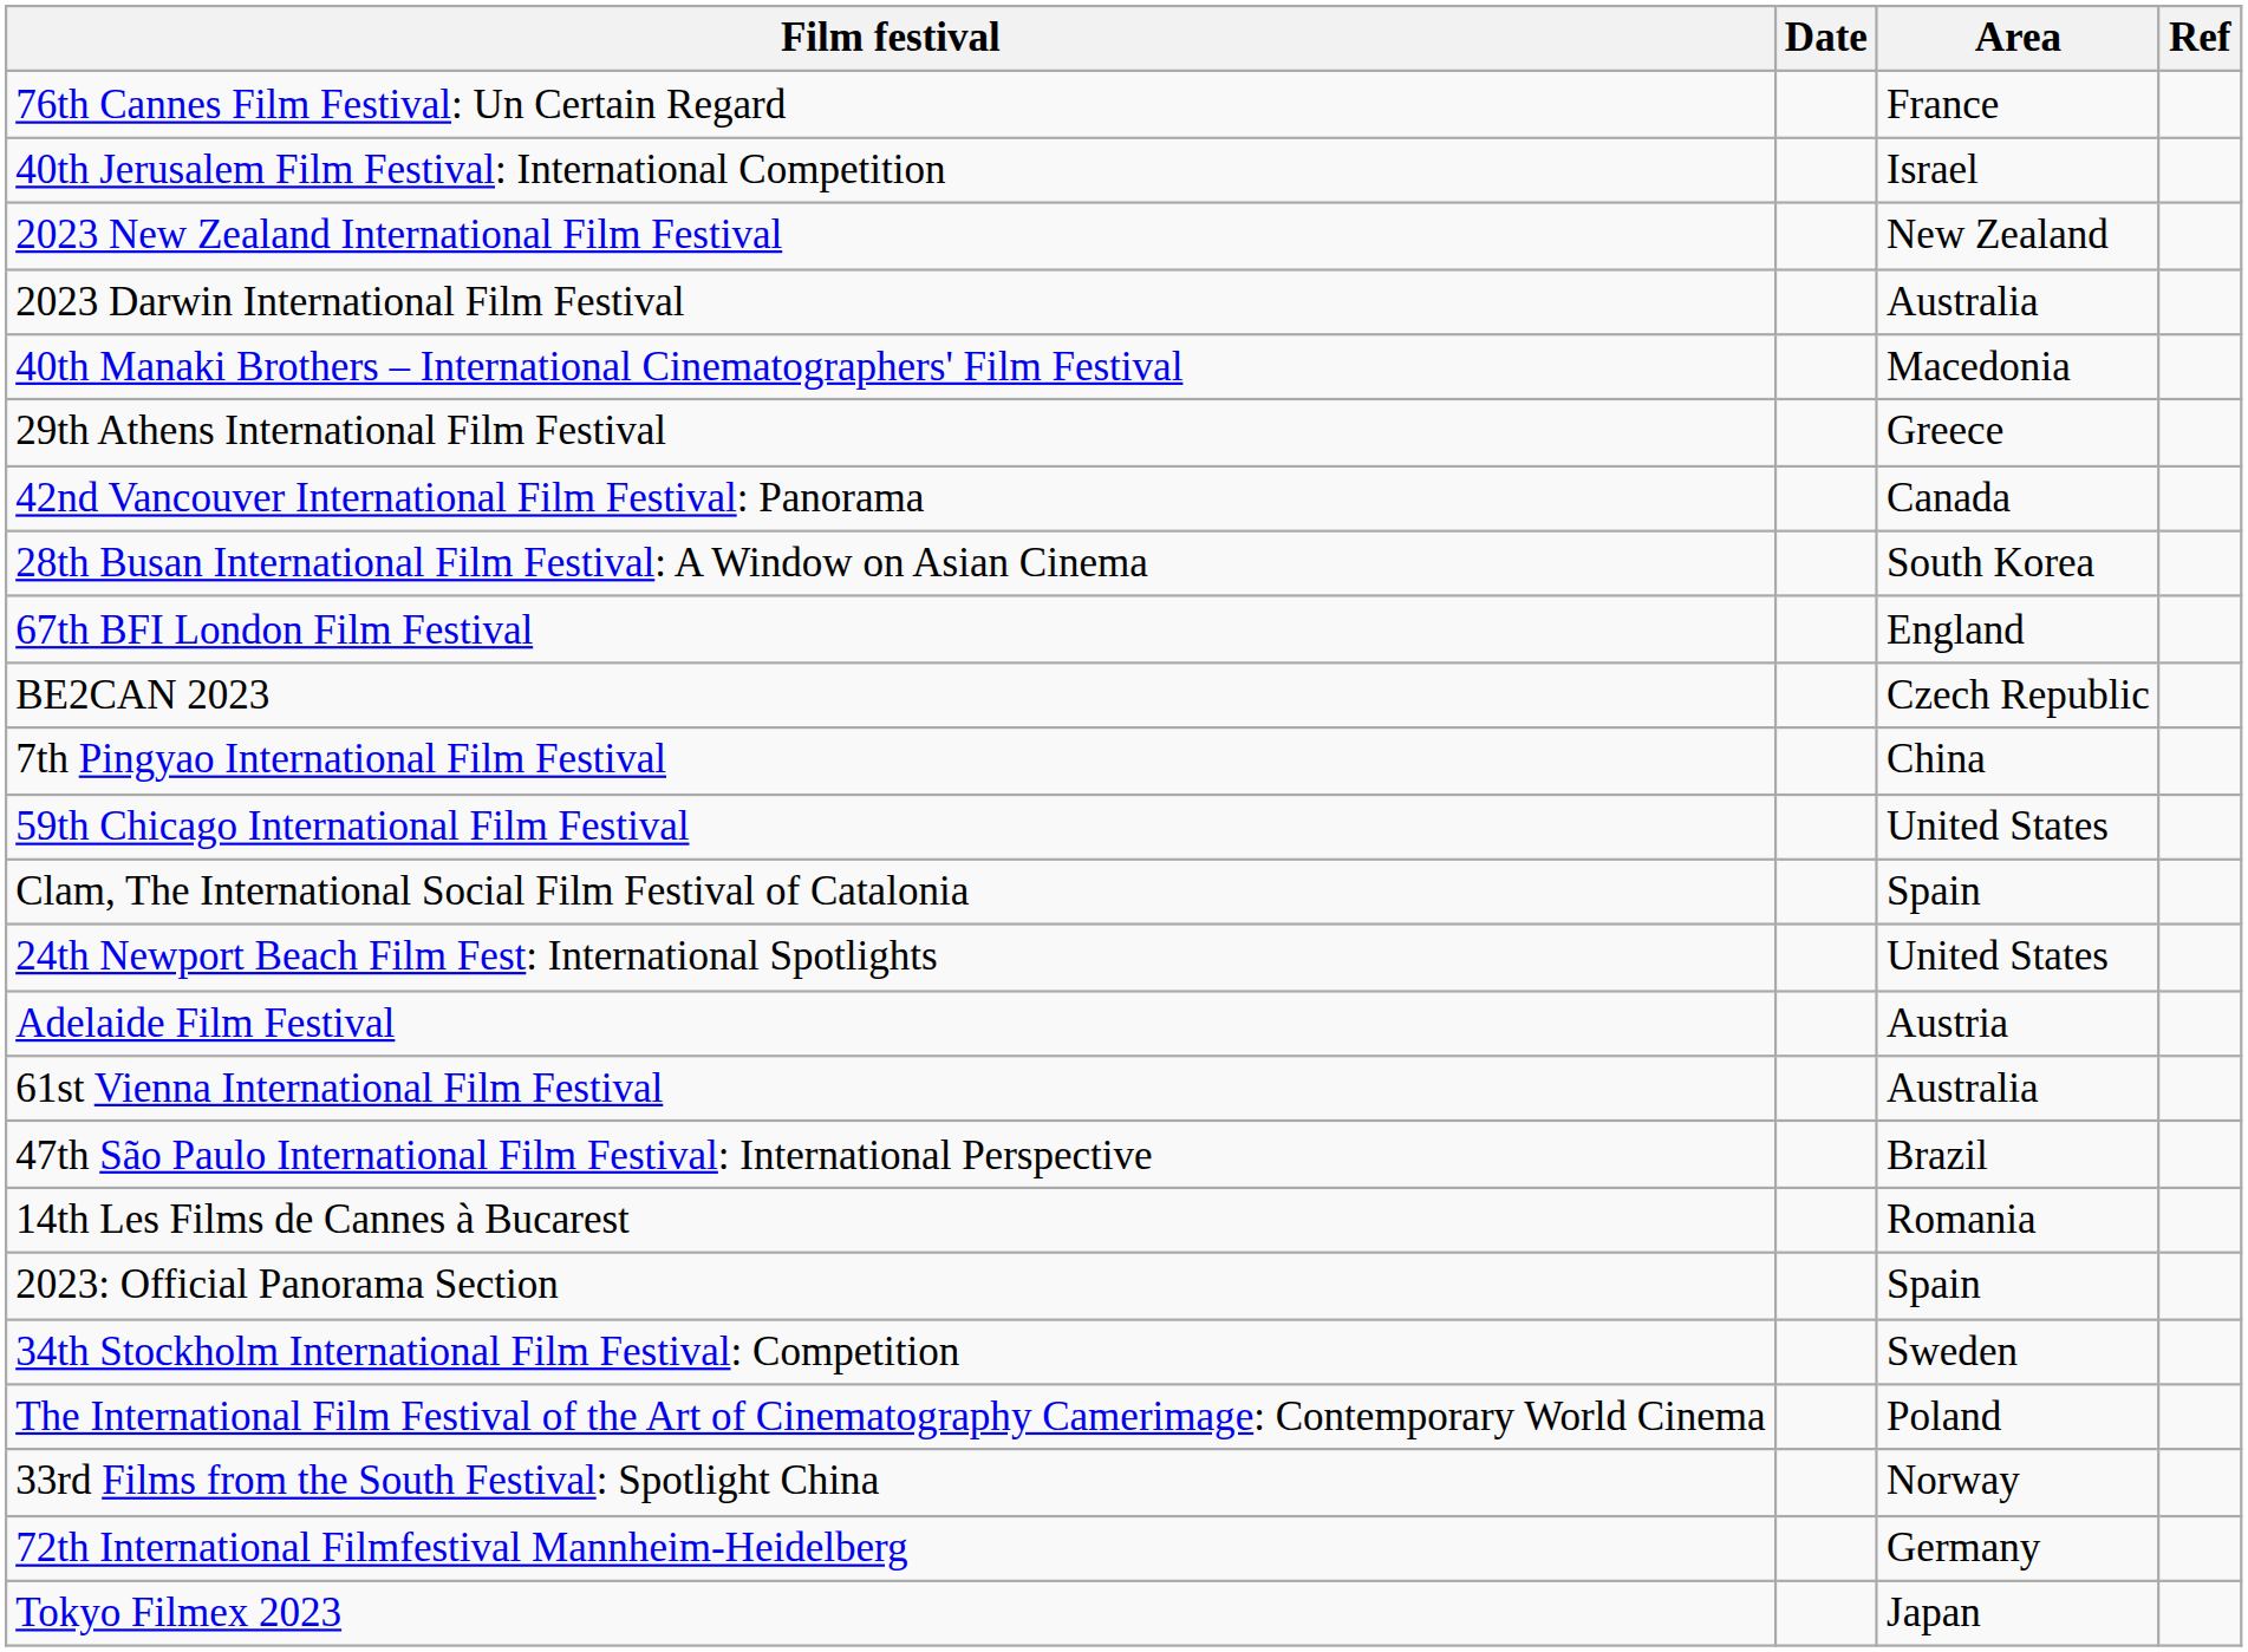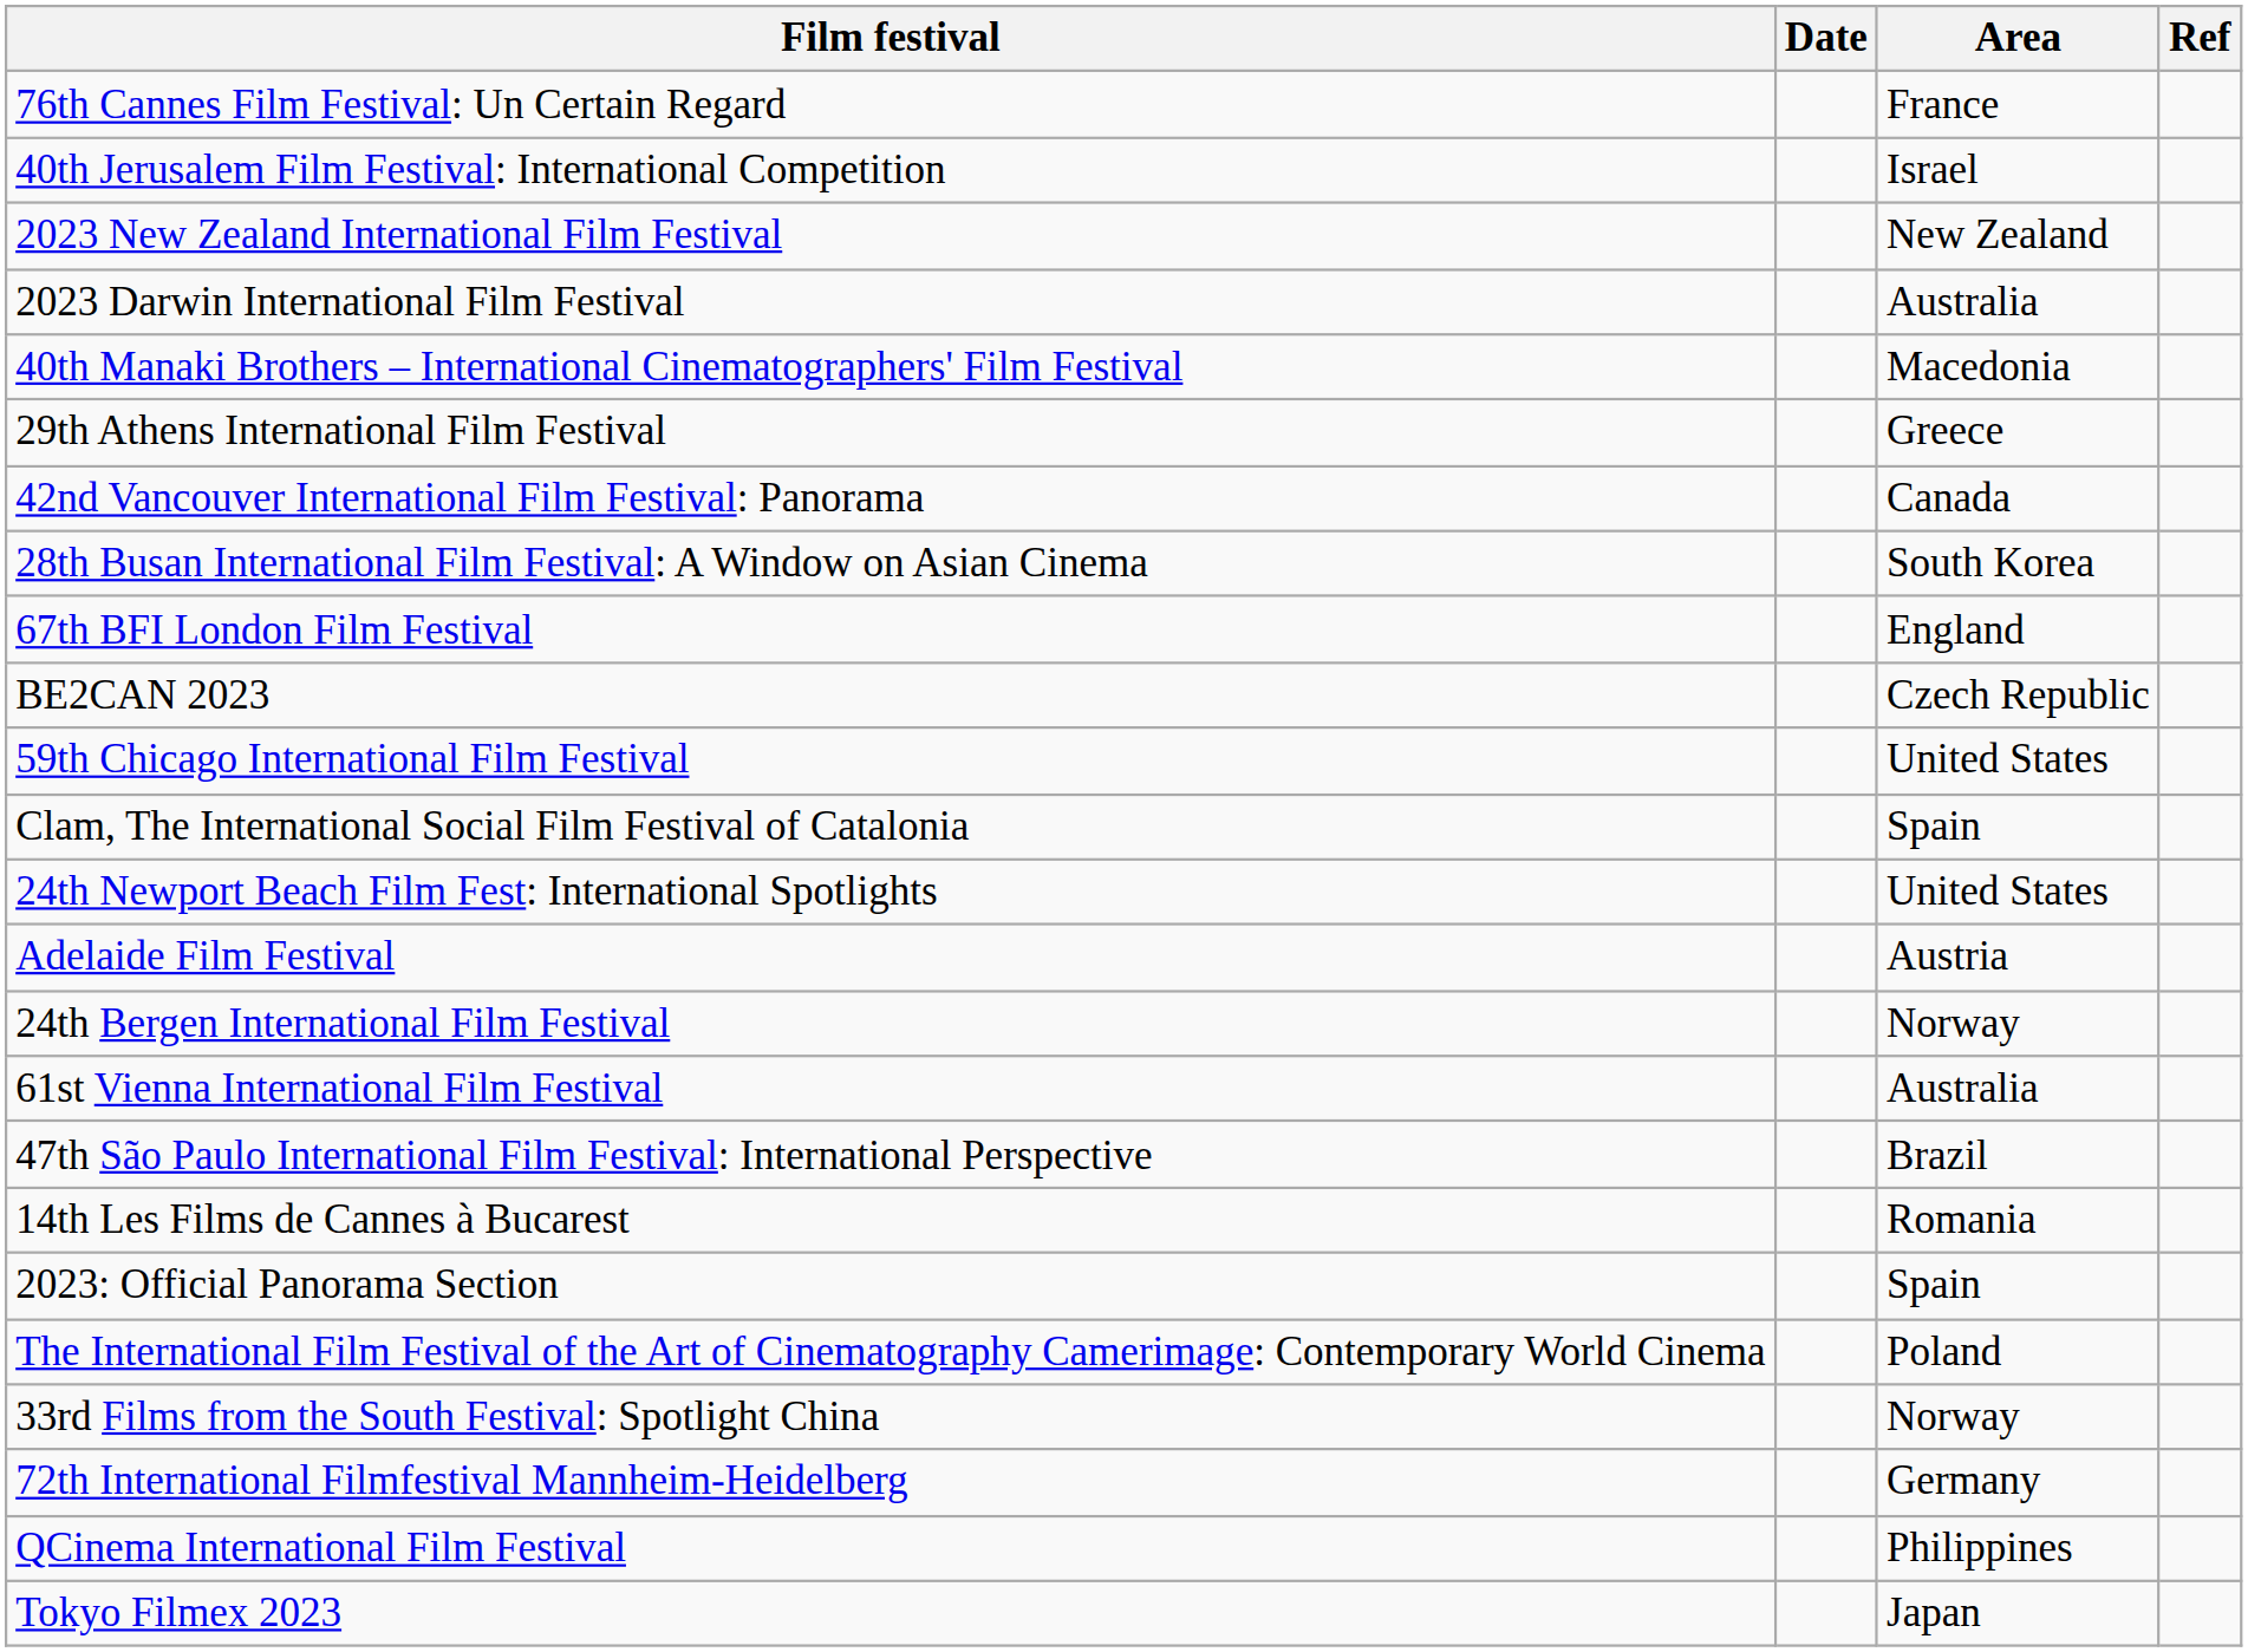- row: 7th Pingyao International Film Festival | China
+ row: 24th Bergen International Film Festival | Norway
- row: 34th Stockholm International Film Festival: Competition | Sweden
+ row: QCinema International Film Festival | Philippines
